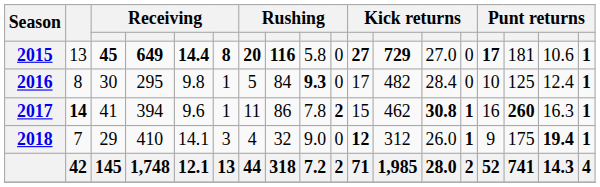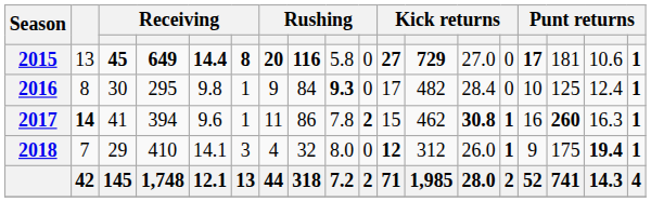2016 | column 7: 5 -> 9
2018 | column 9: 9.0 -> 8.0
